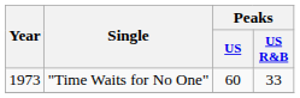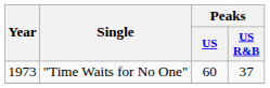"Time Waits for No One" | Peaks / US R&B: 33 -> 37
